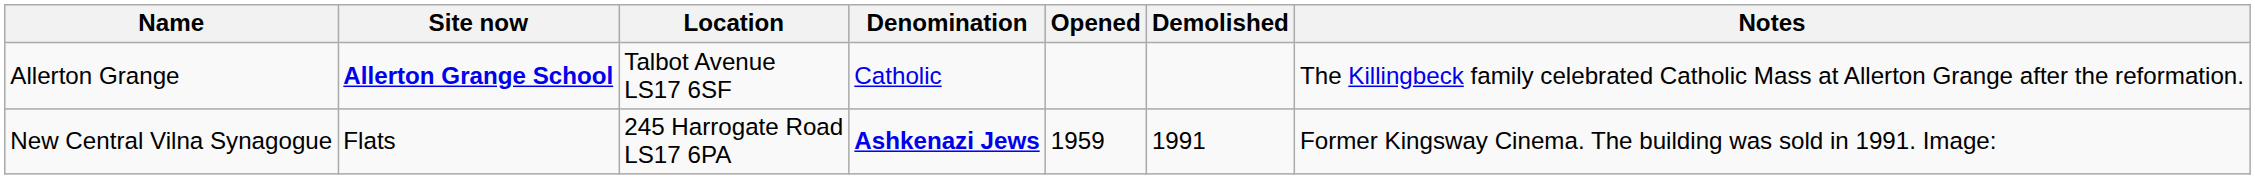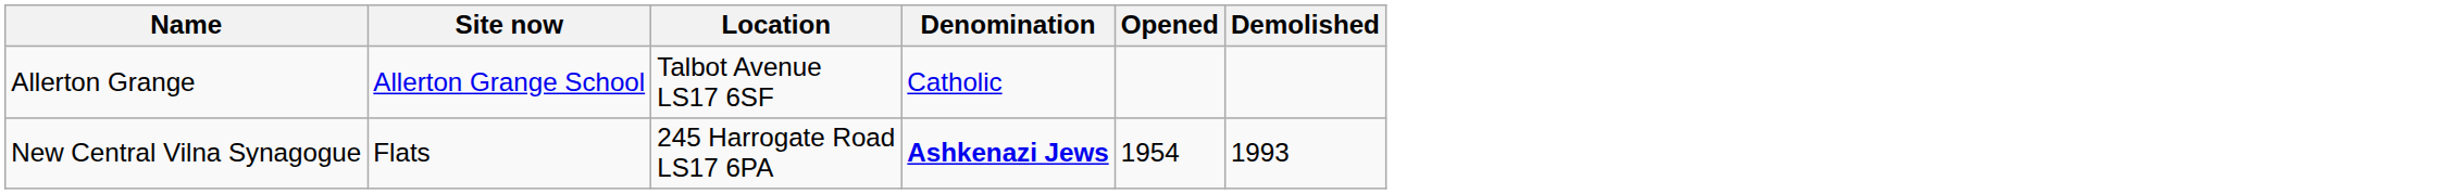- column: Notes | The Killingbeck family celebrated Catholic Mass at Allerton Grange after the reformation. | Former Kingsway Cinema. The building was sold in 1991. Image:
Allerton Grange | Site now: bold -> normal
New Central Vilna Synagogue | Opened: 1959 -> 1954
New Central Vilna Synagogue | Demolished: 1991 -> 1993
